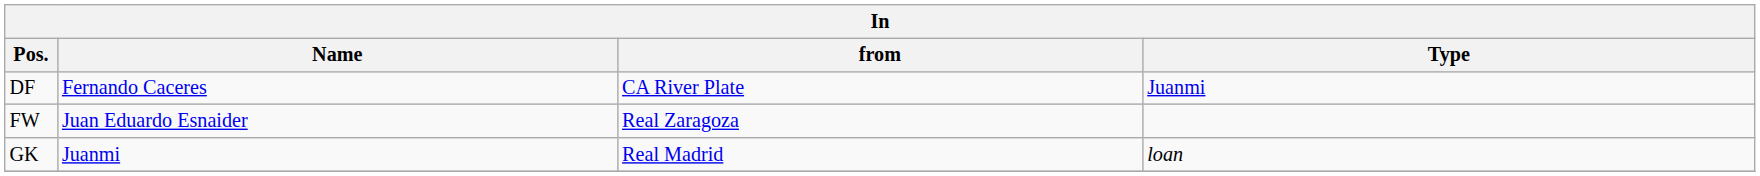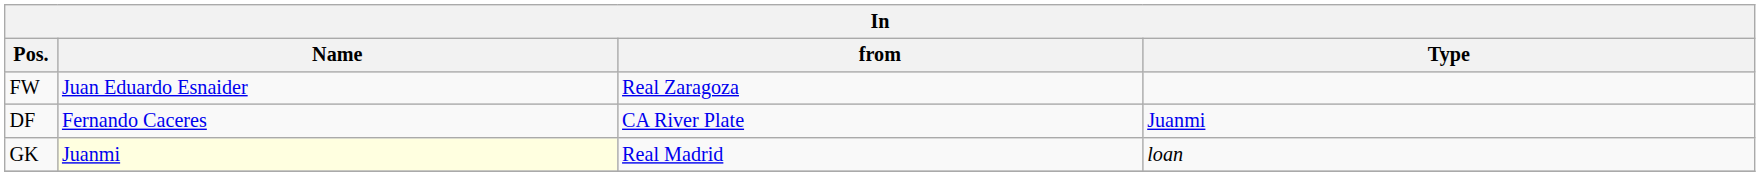rows swapped: FW <-> DF
GK | Name: no background -> lightyellow background
